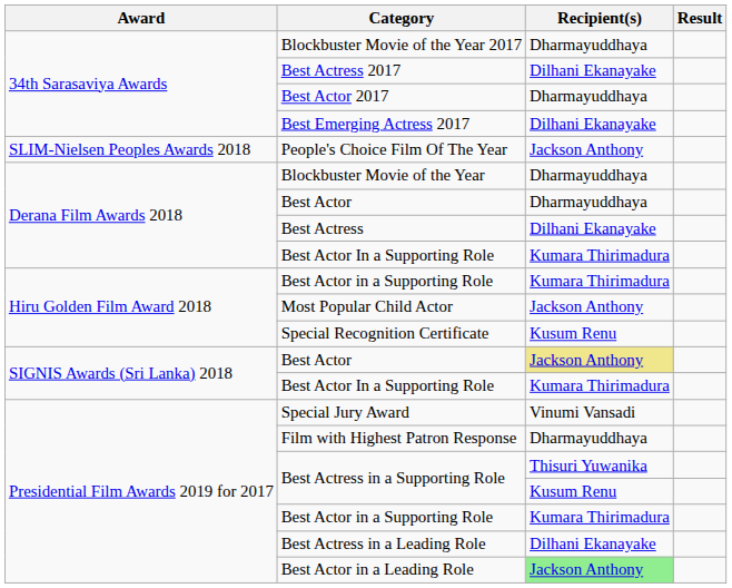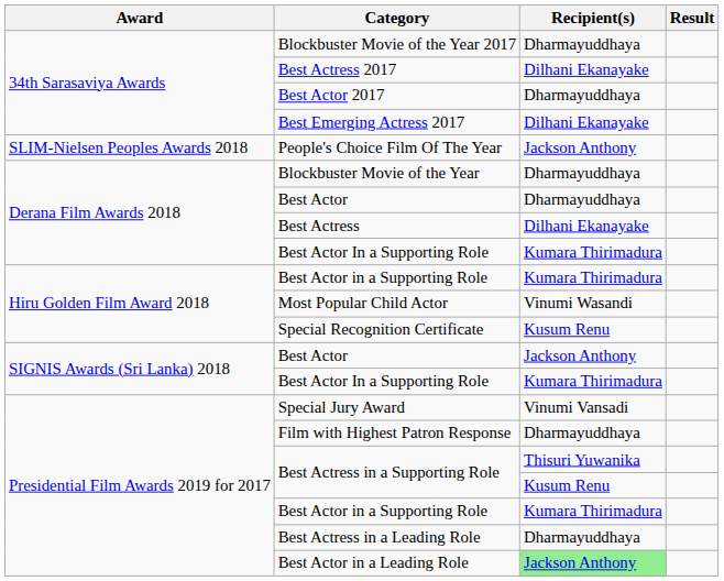Most Popular Child Actor | Recipient(s): Jackson Anthony -> Vinumi Wasandi
SIGNIS Awards (Sri Lanka) 2018 / Best Actor | Recipient(s): khaki background -> no background
Best Actress in a Leading Role | Recipient(s): Dilhani Ekanayake -> Dharmayuddhaya
